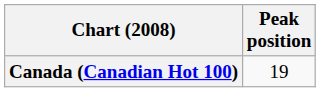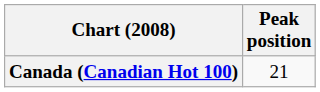Canada (Canadian Hot 100) | Peak position: 19 -> 21
